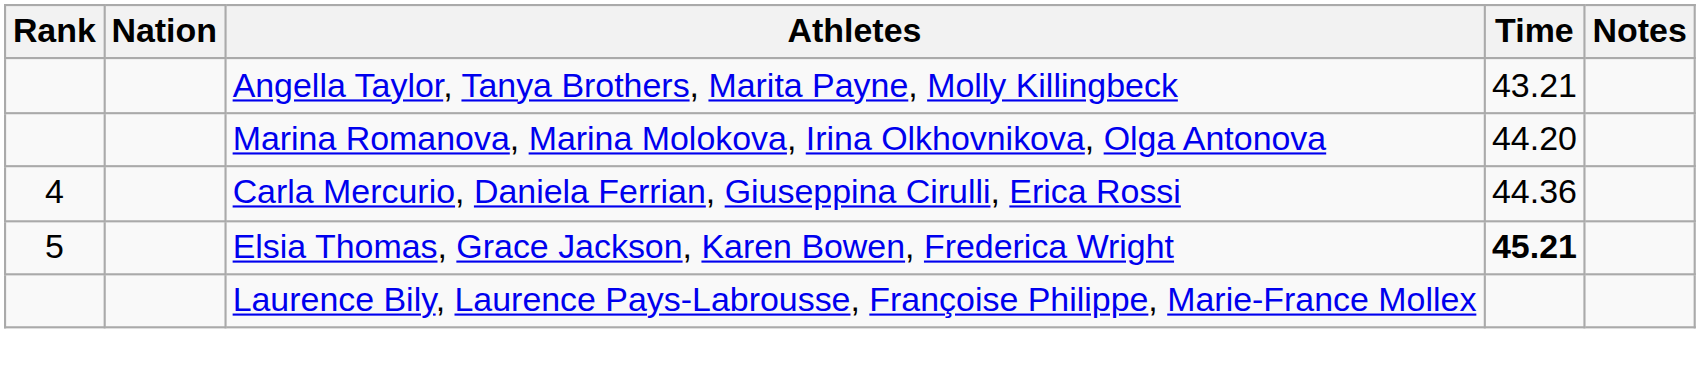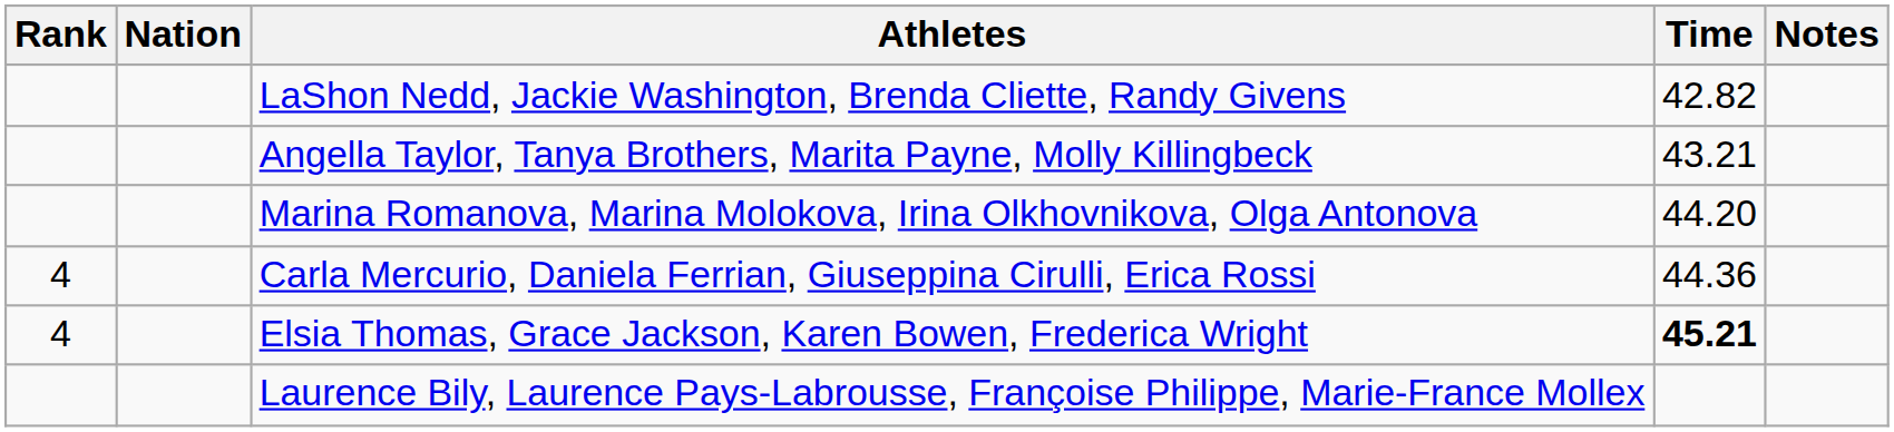+ row: LaShon Nedd, Jackie Washington, Brenda Cliette, Randy Givens | 42.82
Elsia Thomas, Grace Jackson, Karen Bowen, Frederica Wright | Rank: 5 -> 4
